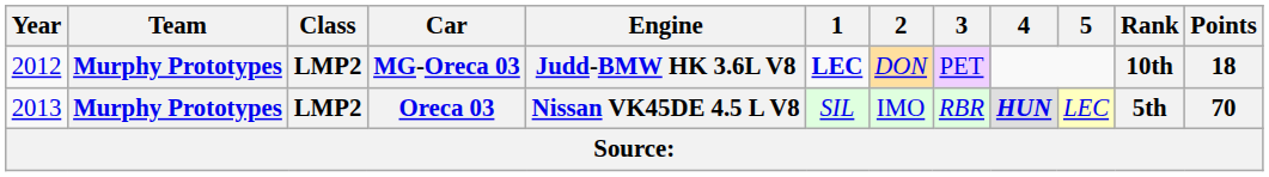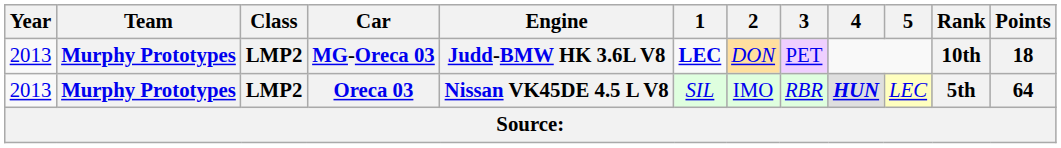MG-Oreca 03 | Year: 2012 -> 2013
Oreca 03 | Points: 70 -> 64
